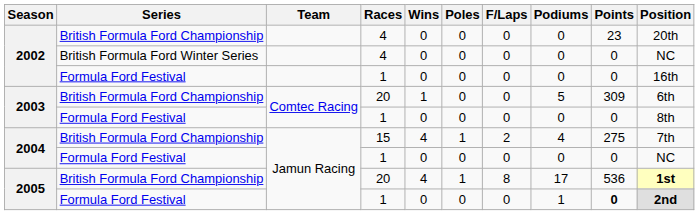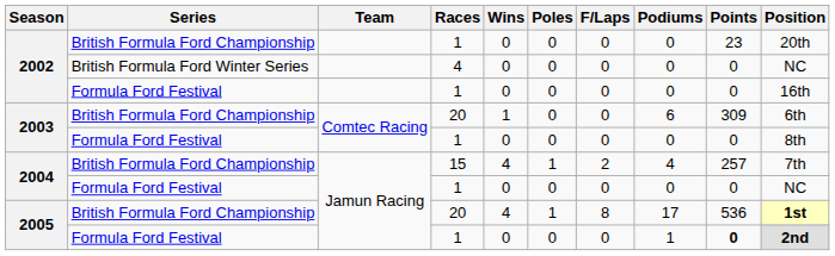2002 / British Formula Ford Championship | Races: 4 -> 1
2003 / British Formula Ford Championship | Podiums: 5 -> 6
2004 / British Formula Ford Championship | Points: 275 -> 257
